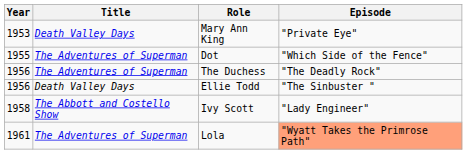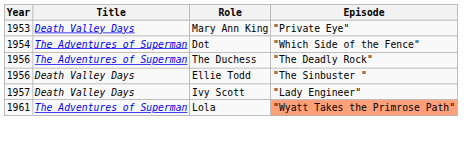Dot | Year: 1955 -> 1954
Ivy Scott | Year: 1958 -> 1957
Ivy Scott | Title: The Abbott and Costello Show -> Death Valley Days
